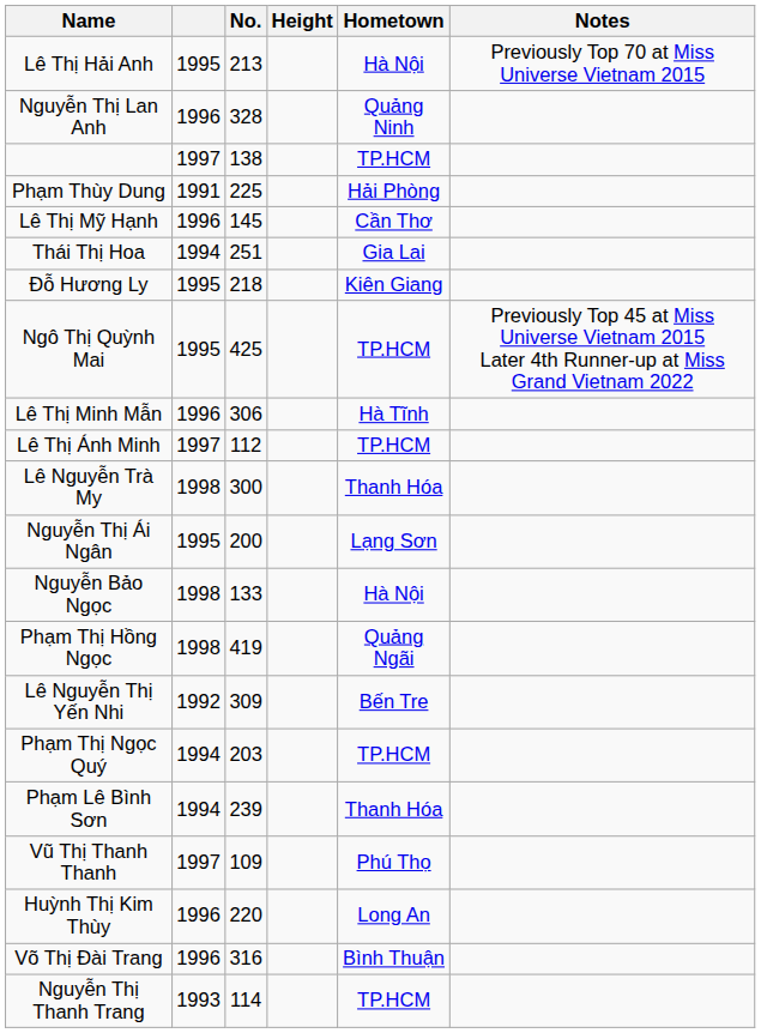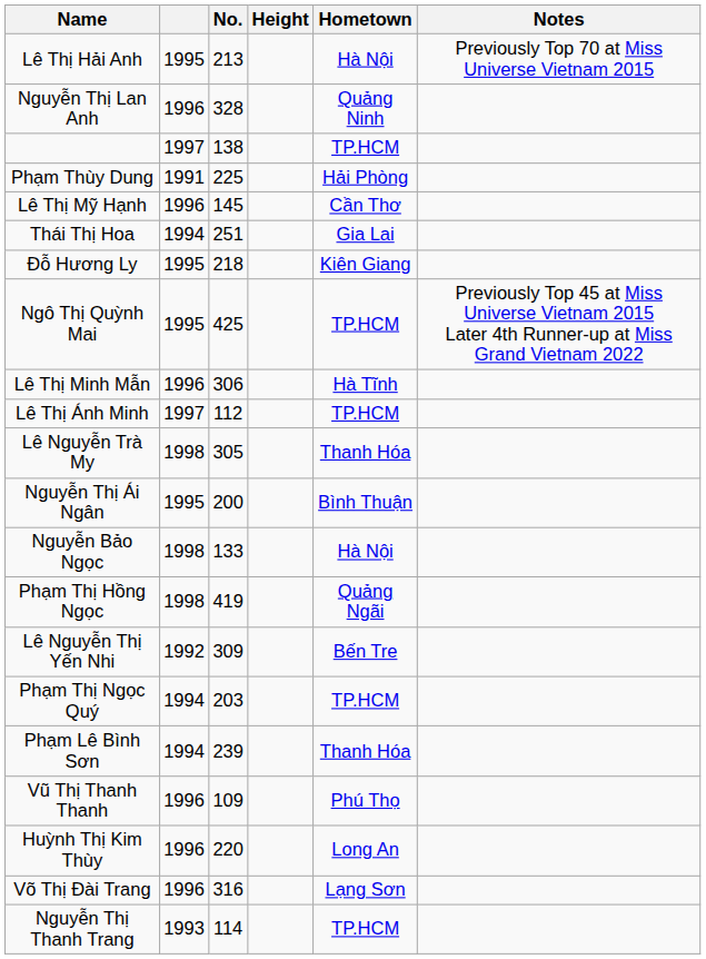Lê Nguyễn Trà My | No.: 300 -> 305
Nguyễn Thị Ái Ngân | Hometown: Lạng Sơn -> Bình Thuận
Vũ Thị Thanh Thanh | column 2: 1997 -> 1996
Võ Thị Đài Trang | Hometown: Bình Thuận -> Lạng Sơn
